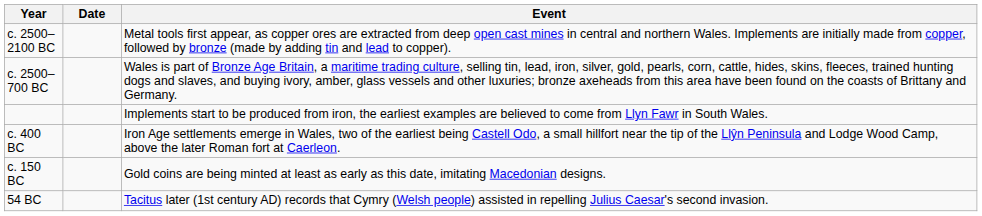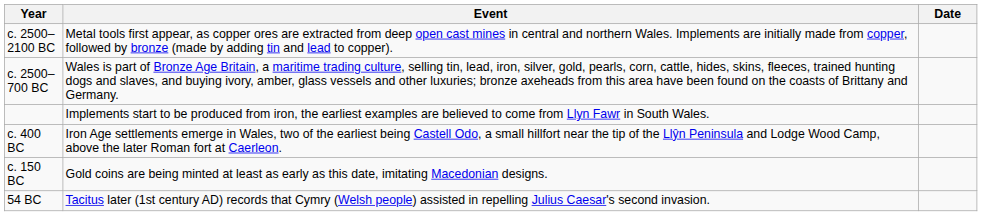columns swapped: Date <-> Event
